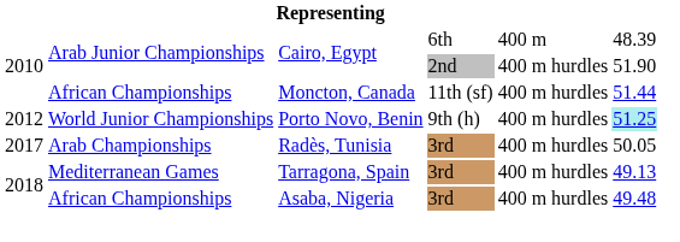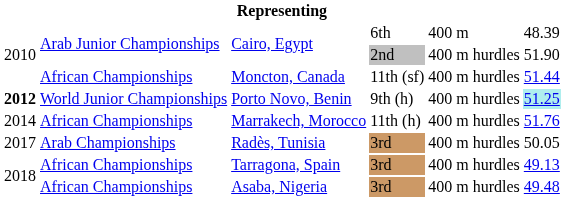Porto Novo, Benin | column 1: normal -> bold
+ row: 2014 | African Championships | Marrakech, Morocco | 11th (h) | 400 m hurdles | 51.76
Tarragona, Spain | column 2: Mediterranean Games -> African Championships
